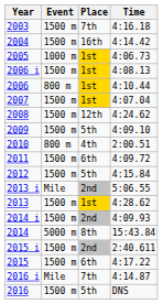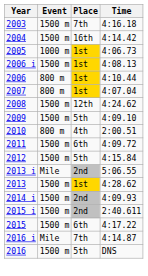2007 | Event: 1500 m -> 800 m
- row: 2014 | 5000 m | 8th | 15:43.84
